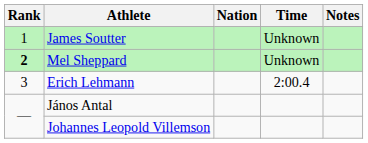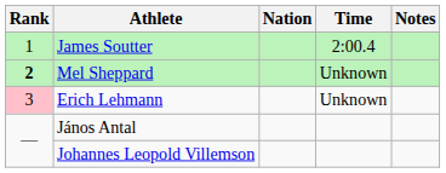James Soutter | Time: Unknown -> 2:00.4
Erich Lehmann | Rank: no background -> pink background
Erich Lehmann | Time: 2:00.4 -> Unknown
